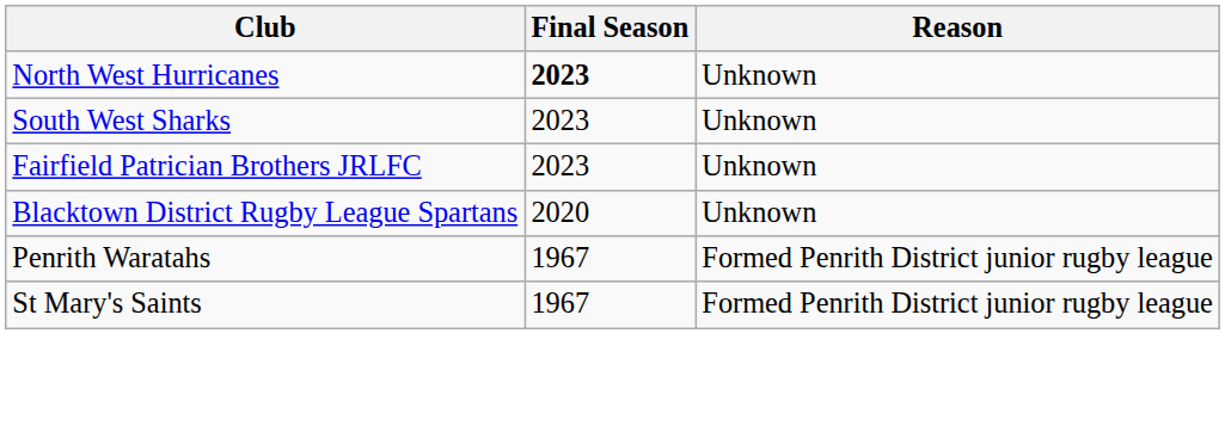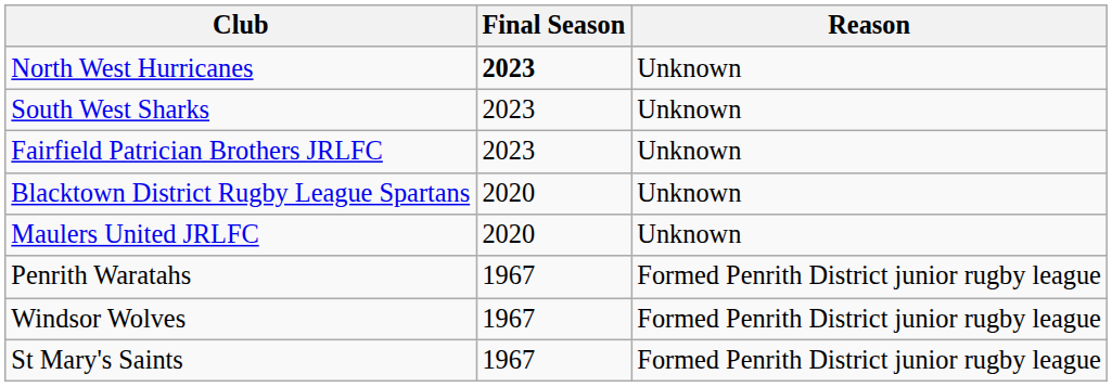+ row: Maulers United JRLFC | 2020 | Unknown
+ row: Windsor Wolves | 1967 | Formed Penrith District junior rugby league
